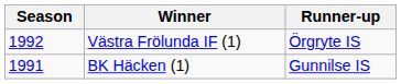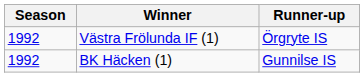BK Häcken (1) | Season: 1991 -> 1992
